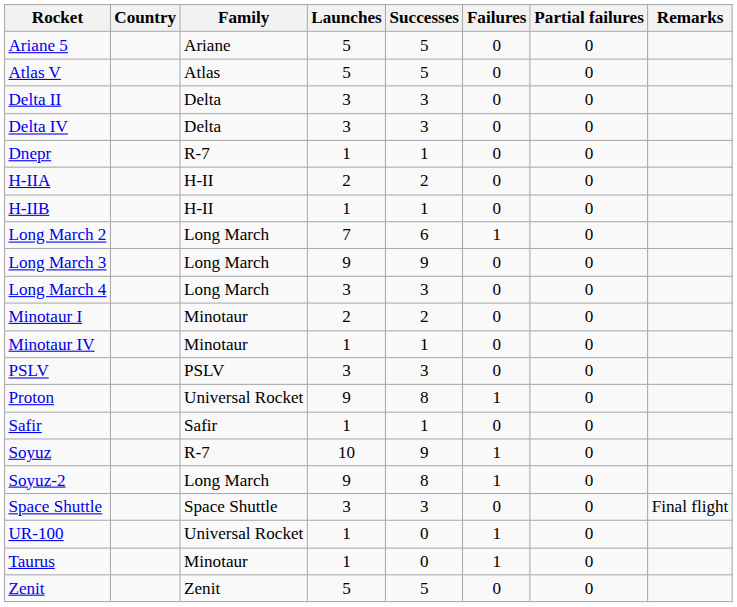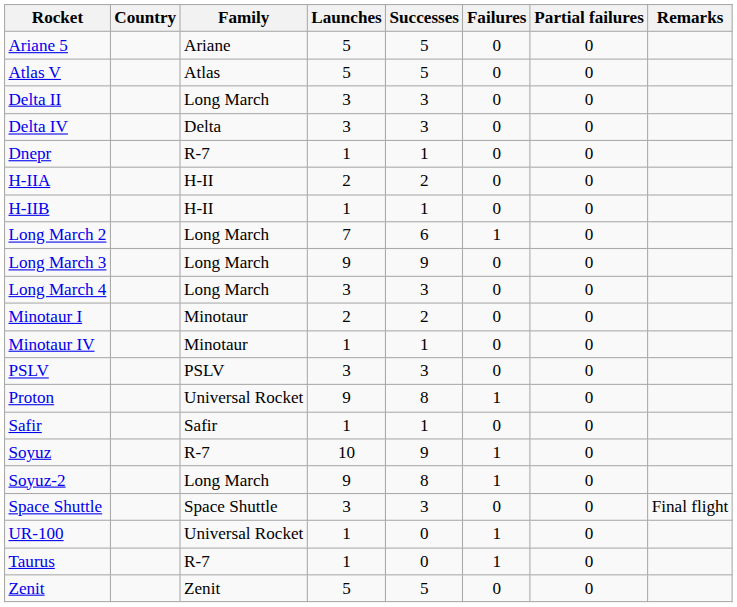Delta II | Family: Delta -> Long March
Taurus | Family: Minotaur -> R-7
